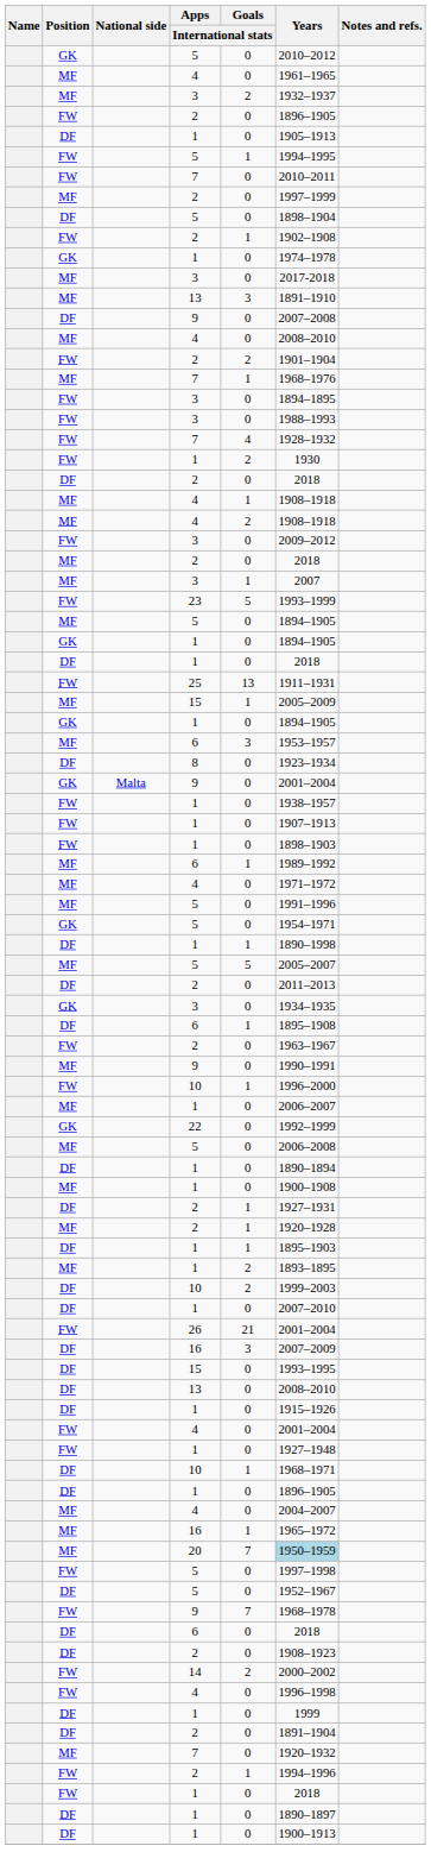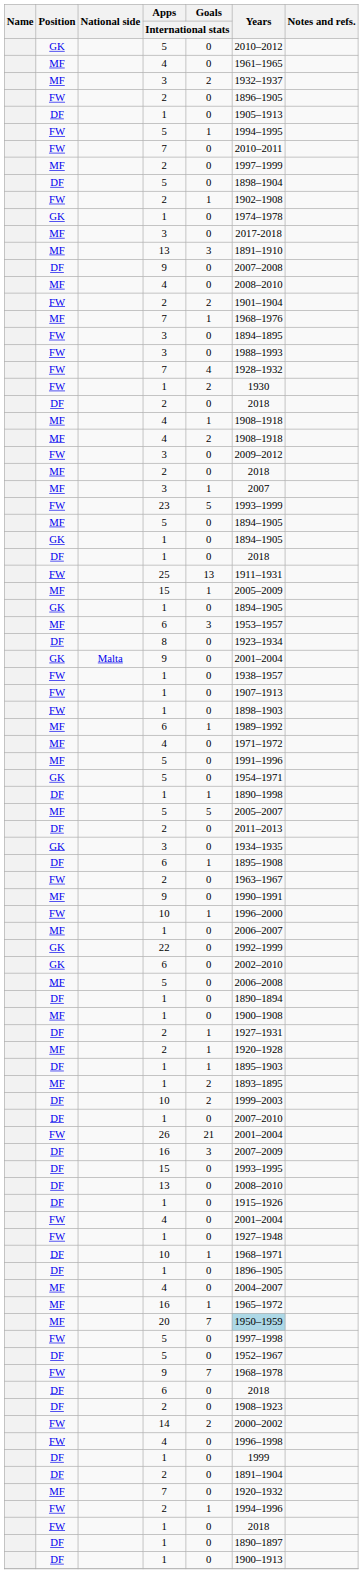+ row: GK | 6 | 0 | 2002–2010
